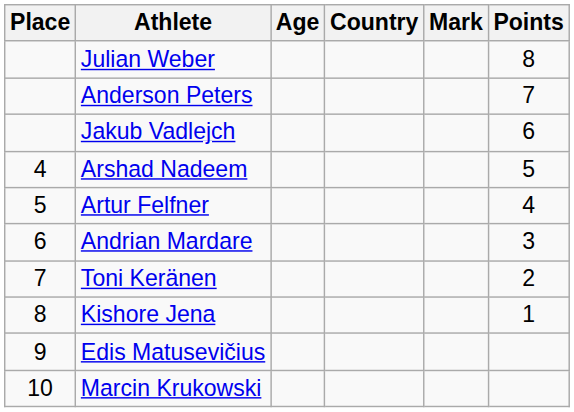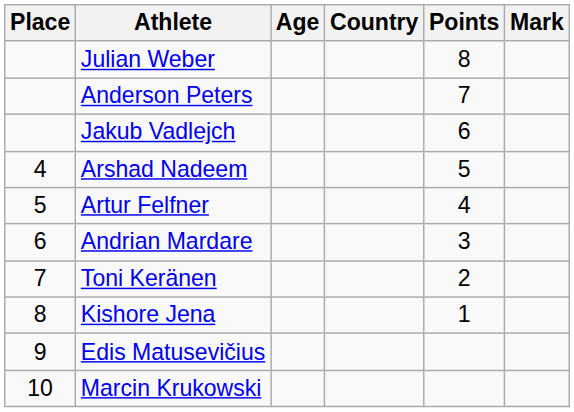columns swapped: Mark <-> Points
